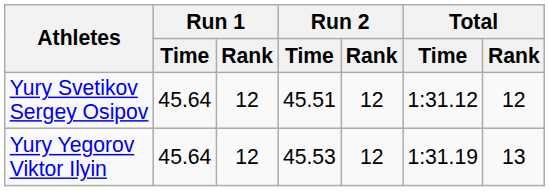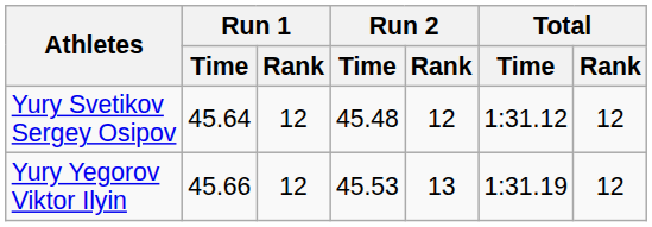Yury Svetikov Sergey Osipov | Run 2 / Time: 45.51 -> 45.48
Yury Yegorov Viktor Ilyin | Run 1 / Time: 45.64 -> 45.66
Yury Yegorov Viktor Ilyin | Run 2 / Rank: 12 -> 13
Yury Yegorov Viktor Ilyin | Total / Rank: 13 -> 12
